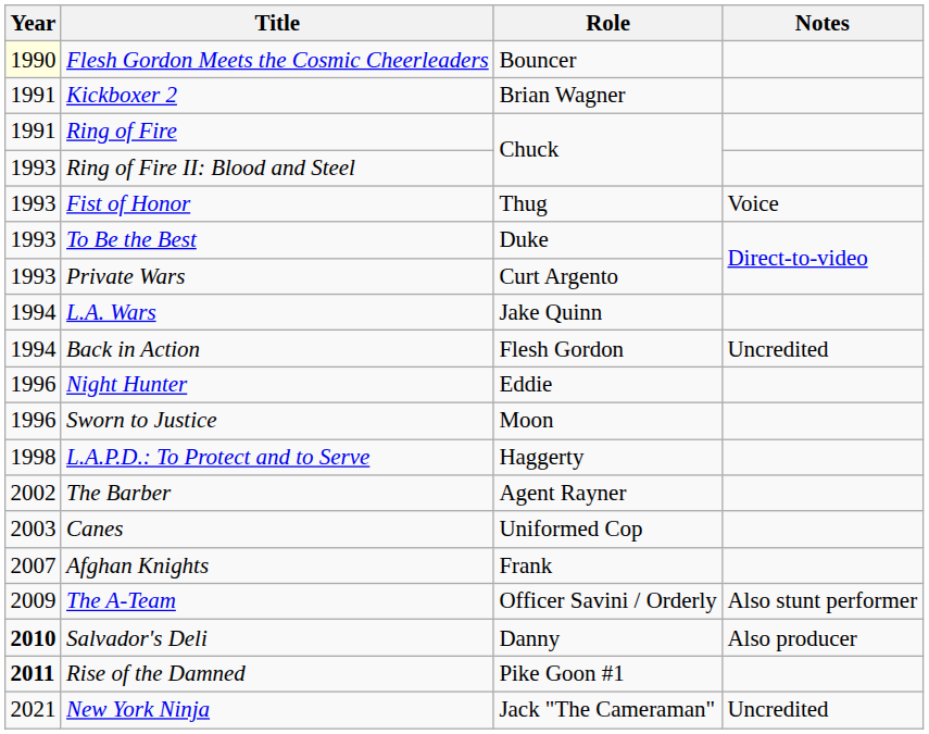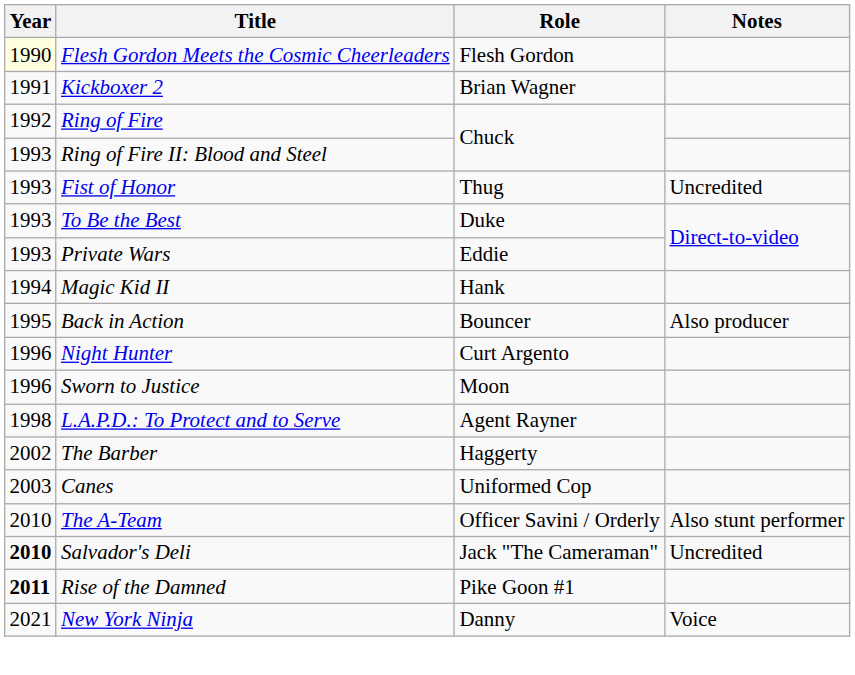Flesh Gordon Meets the Cosmic Cheerleaders | Role: Bouncer -> Flesh Gordon
Ring of Fire | Year: 1991 -> 1992
Fist of Honor | Notes: Voice -> Uncredited
Private Wars | Role: Curt Argento -> Eddie
+ row: 1994 | Magic Kid II | Hank
- row: 1994 | L.A. Wars | Jake Quinn
Back in Action | Year: 1994 -> 1995
Back in Action | Role: Flesh Gordon -> Bouncer
Back in Action | Notes: Uncredited -> Also producer
Night Hunter | Role: Eddie -> Curt Argento
L.A.P.D.: To Protect and to Serve | Role: Haggerty -> Agent Rayner
The Barber | Role: Agent Rayner -> Haggerty
- row: 2007 | Afghan Knights | Frank
The A-Team | Year: 2009 -> 2010
Salvador's Deli | Role: Danny -> Jack "The Cameraman"
Salvador's Deli | Notes: Also producer -> Uncredited
New York Ninja | Role: Jack "The Cameraman" -> Danny
New York Ninja | Notes: Uncredited -> Voice
